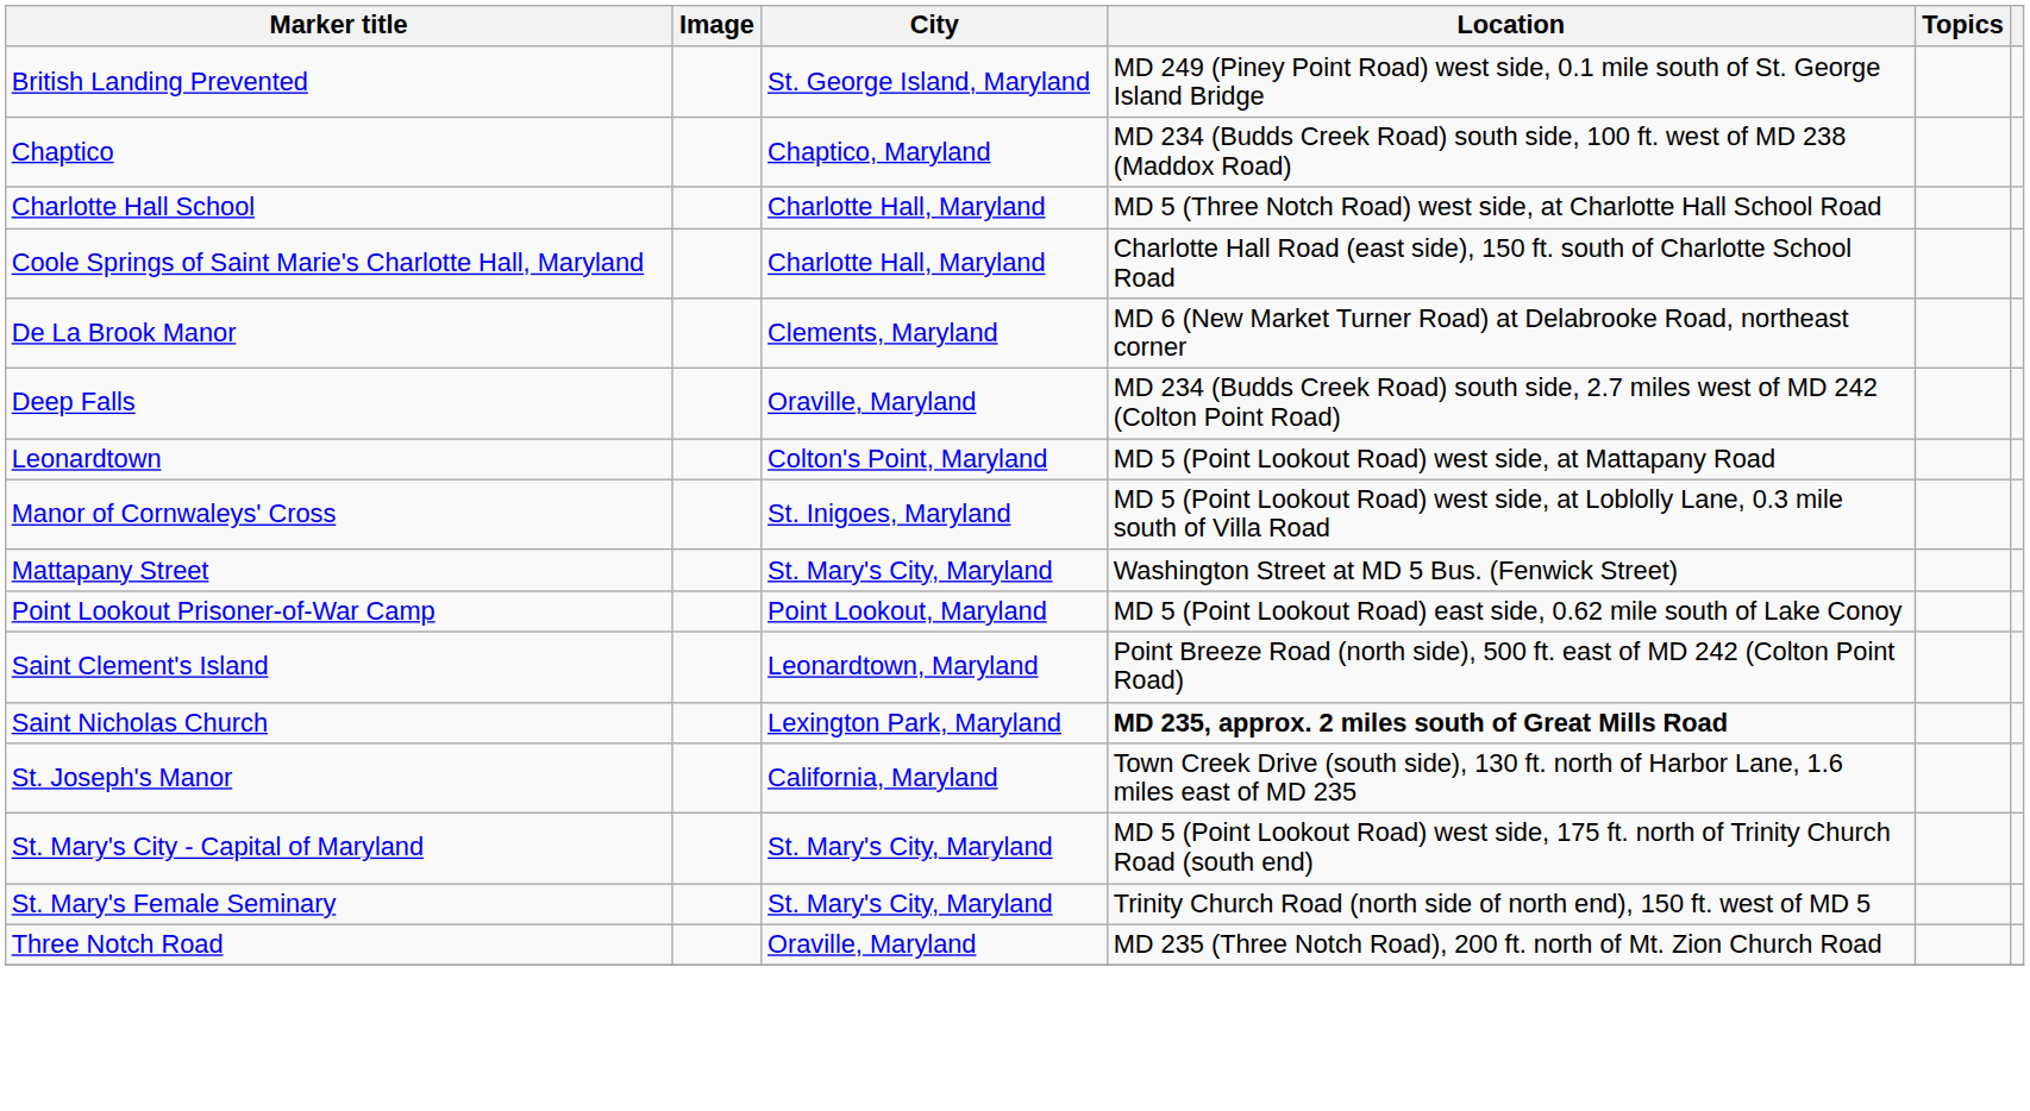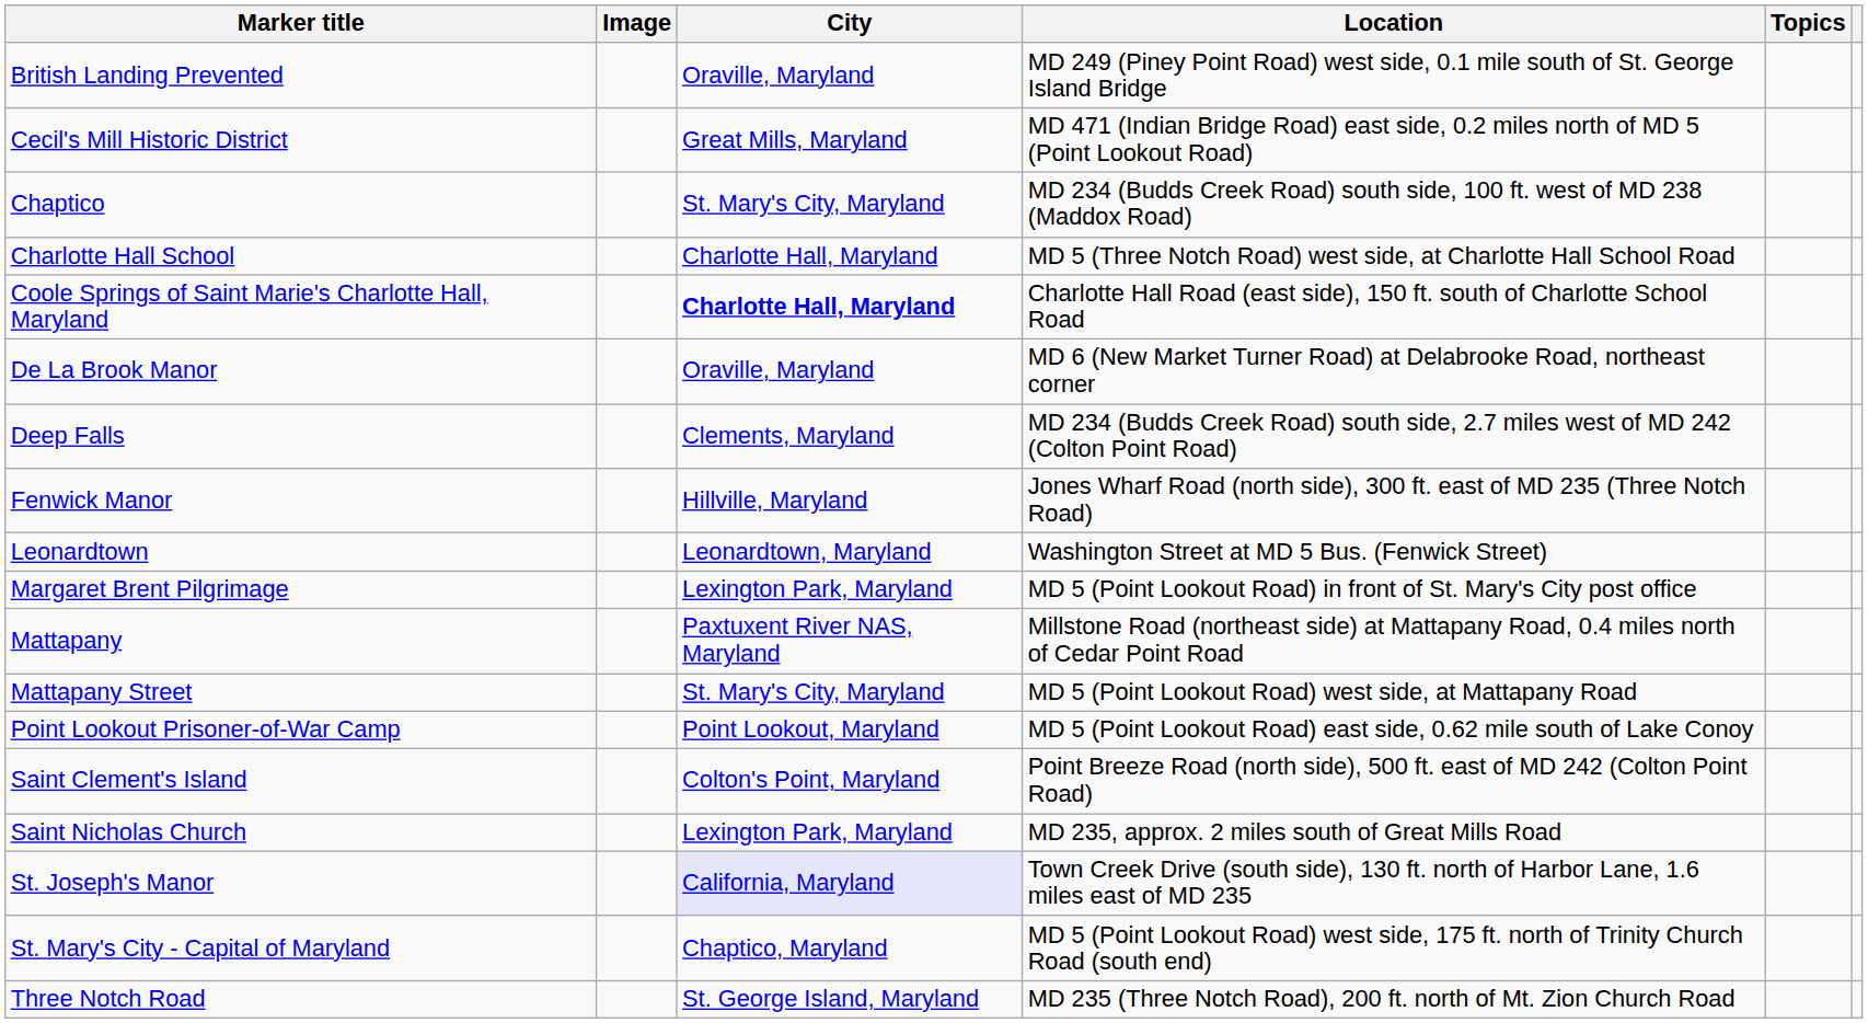British Landing Prevented | City: St. George Island, Maryland -> Oraville, Maryland
+ row: Cecil's Mill Historic District | Great Mills, Maryland | MD 471 (Indian Bridge Road) east side, 0.2 miles north of MD 5 (Point Lookout Road)
Chaptico | City: Chaptico, Maryland -> St. Mary's City, Maryland
Coole Springs of Saint Marie's Charlotte Hall, Maryland | City: normal -> bold
De La Brook Manor | City: Clements, Maryland -> Oraville, Maryland
Deep Falls | City: Oraville, Maryland -> Clements, Maryland
+ row: Fenwick Manor | Hillville, Maryland | Jones Wharf Road (north side), 300 ft. east of MD 235 (Three Notch Road)
Leonardtown | City: Colton's Point, Maryland -> Leonardtown, Maryland
Leonardtown | Location: MD 5 (Point Lookout Road) west side, at Mattapany Road -> Washington Street at MD 5 Bus. (Fenwick Street)
- row: Manor of Cornwaleys' Cross | St. Inigoes, Maryland | MD 5 (Point Lookout Road) west side, at Loblolly Lane, 0.3 mile south of Villa Road
+ row: Margaret Brent Pilgrimage | Lexington Park, Maryland | MD 5 (Point Lookout Road) in front of St. Mary's City post office
+ row: Mattapany | Paxtuxent River NAS, Maryland | Millstone Road (northeast side) at Mattapany Road, 0.4 miles north of Cedar Point Road
Mattapany Street | Location: Washington Street at MD 5 Bus. (Fenwick Street) -> MD 5 (Point Lookout Road) west side, at Mattapany Road
Saint Clement's Island | City: Leonardtown, Maryland -> Colton's Point, Maryland
Saint Nicholas Church | Location: bold -> normal
St. Joseph's Manor | City: no background -> lavender background
St. Mary's City - Capital of Maryland | City: St. Mary's City, Maryland -> Chaptico, Maryland
- row: St. Mary's Female Seminary | St. Mary's City, Maryland | Trinity Church Road (north side of north end), 150 ft. west of MD 5
Three Notch Road | City: Oraville, Maryland -> St. George Island, Maryland
